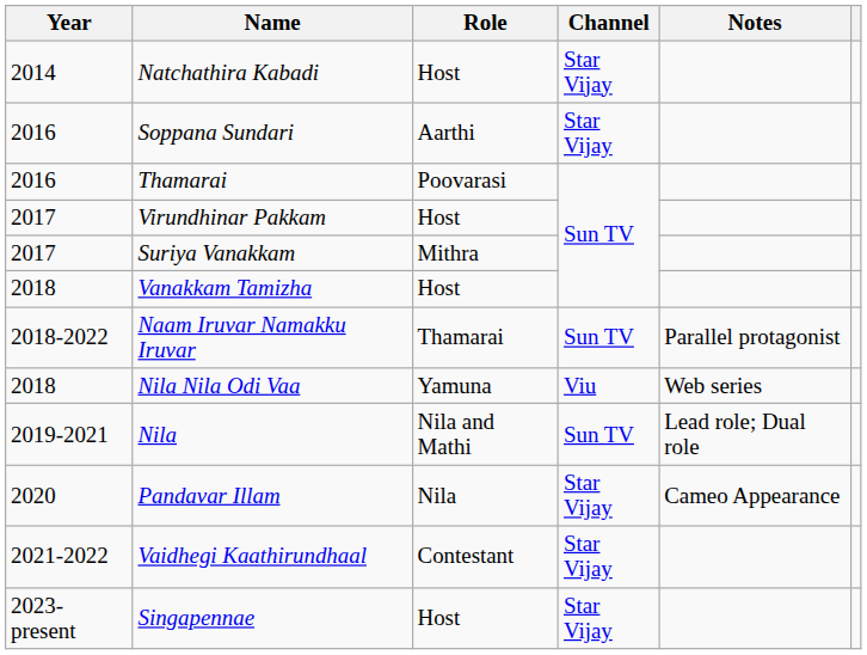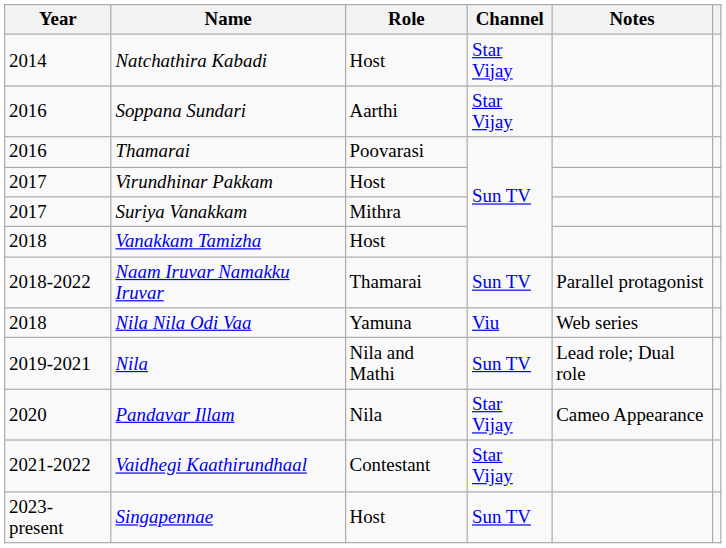Singapennae | Channel: Star Vijay -> Sun TV
